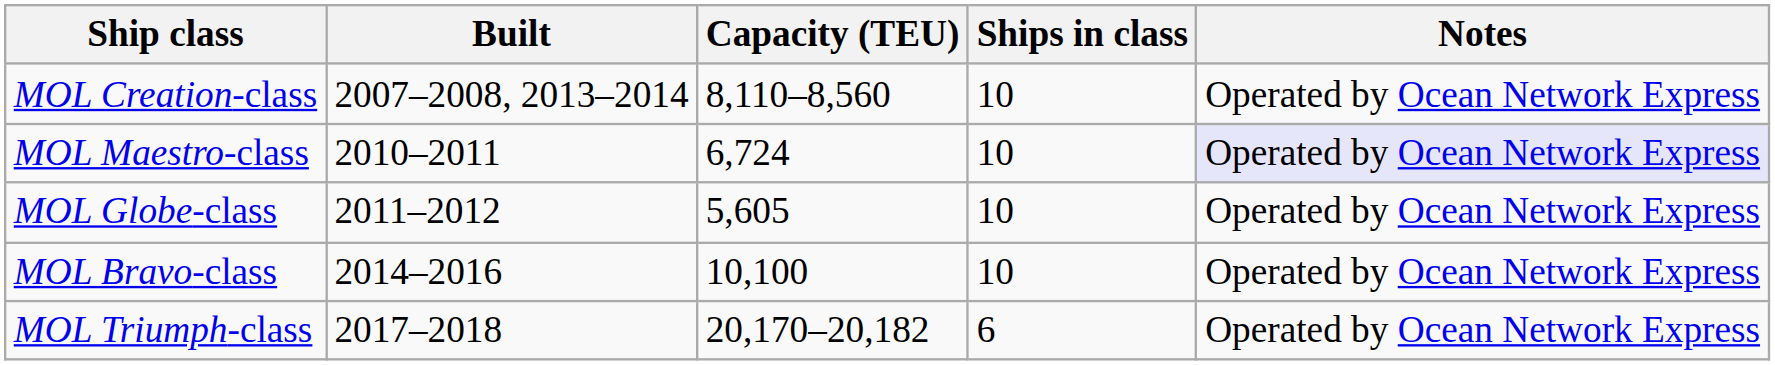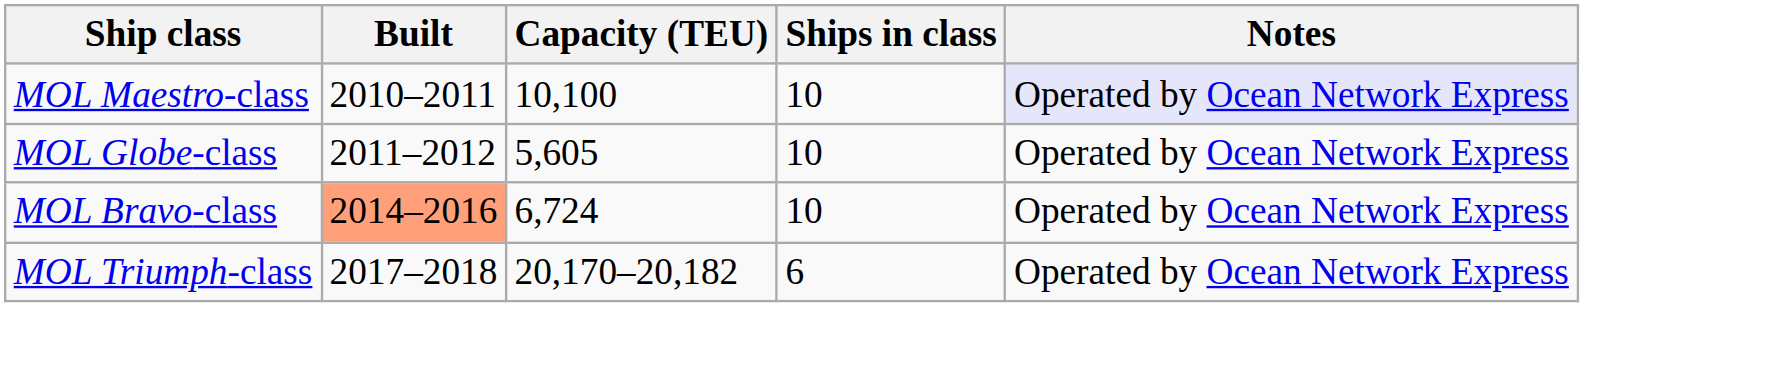- row: MOL Creation-class | 2007–2008, 2013–2014 | 8,110–8,560 | 10 | Operated by Ocean Network Express
MOL Maestro-class | Capacity (TEU): 6,724 -> 10,100
MOL Bravo-class | Built: no background -> lightsalmon background
MOL Bravo-class | Capacity (TEU): 10,100 -> 6,724
